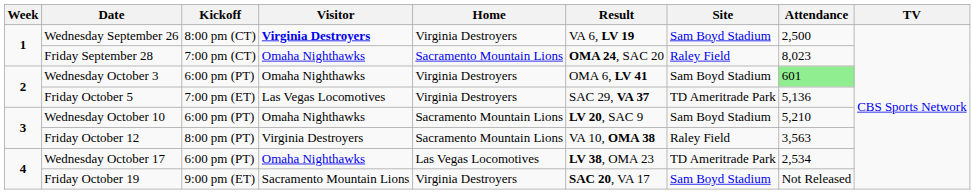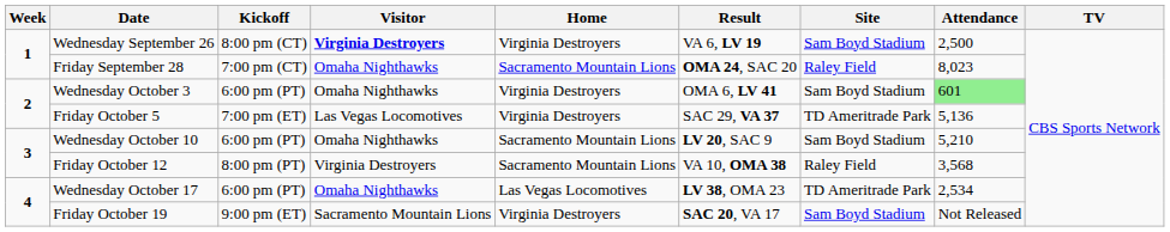Friday October 12 | Attendance: 3,563 -> 3,568
